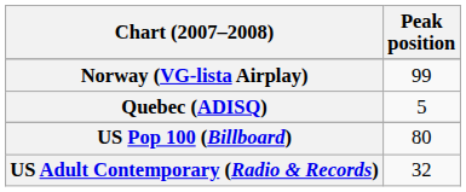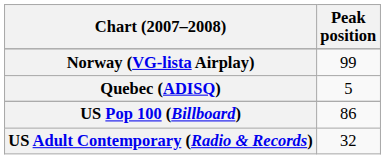US Pop 100 (Billboard) | Peak position: 80 -> 86
